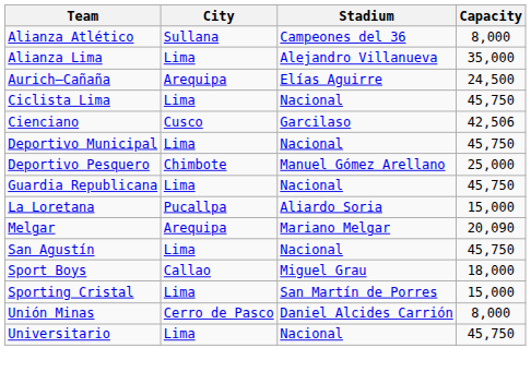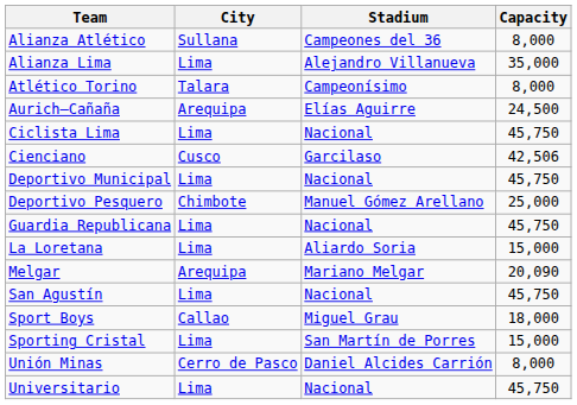+ row: Atlético Torino | Talara | Campeonísimo | 8,000
La Loretana | City: Pucallpa -> Lima
